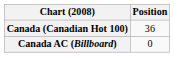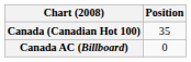Canada (Canadian Hot 100) | Position: 36 -> 35
